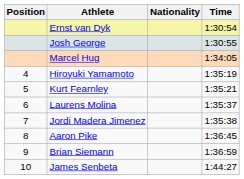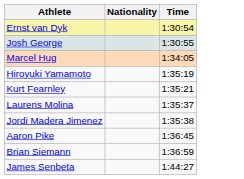- column: Position | 4 | 5 | 6 | 7 | 8 | 9 | 10
